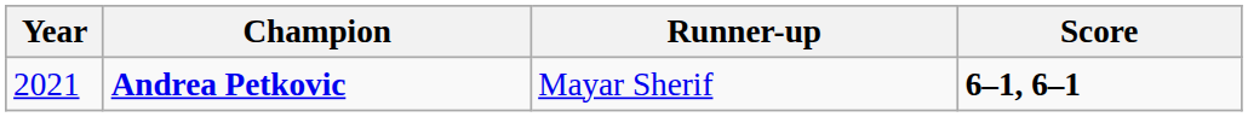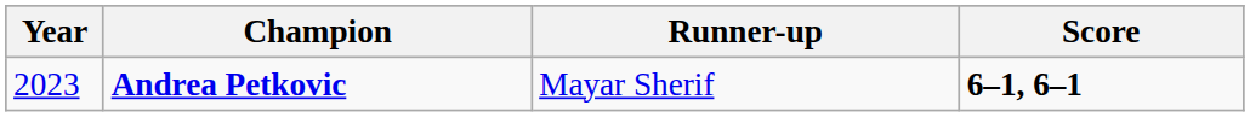Andrea Petkovic | Year: 2021 -> 2023
